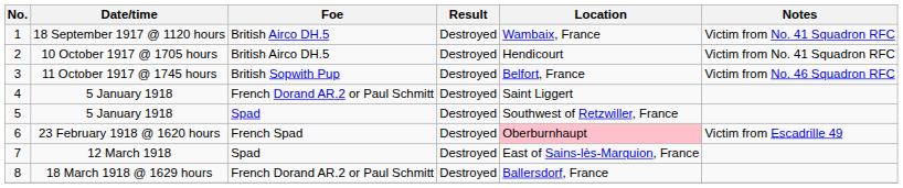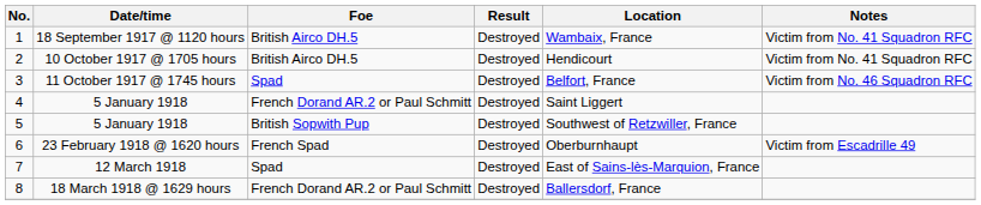3 | Foe: British Sopwith Pup -> Spad
5 | Foe: Spad -> British Sopwith Pup
6 | Location: pink background -> no background
